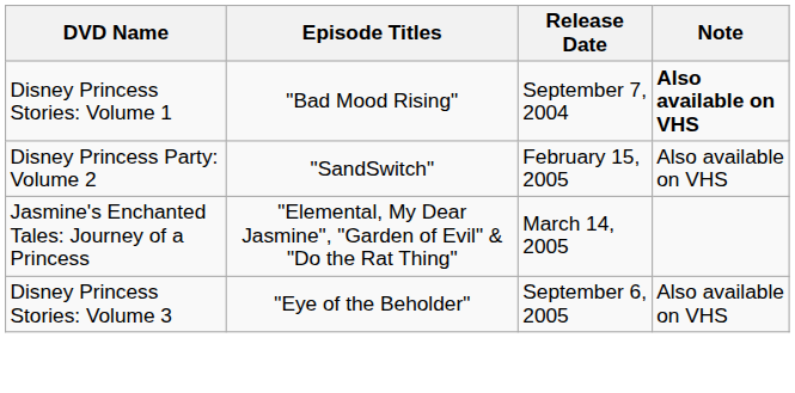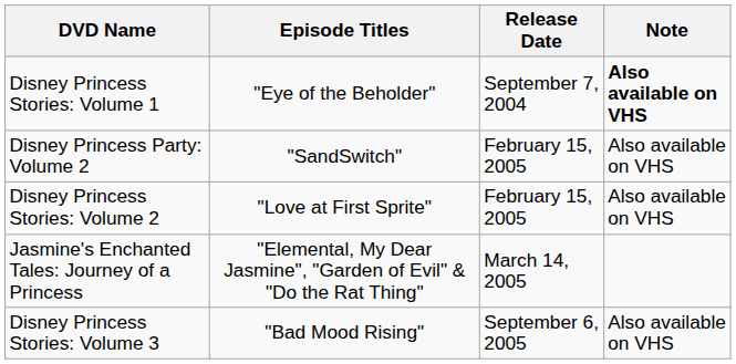Disney Princess Stories: Volume 1 | Episode Titles: "Bad Mood Rising" -> "Eye of the Beholder"
+ row: Disney Princess Stories: Volume 2 | "Love at First Sprite" | February 15, 2005 | Also available on VHS
Disney Princess Stories: Volume 3 | Episode Titles: "Eye of the Beholder" -> "Bad Mood Rising"
